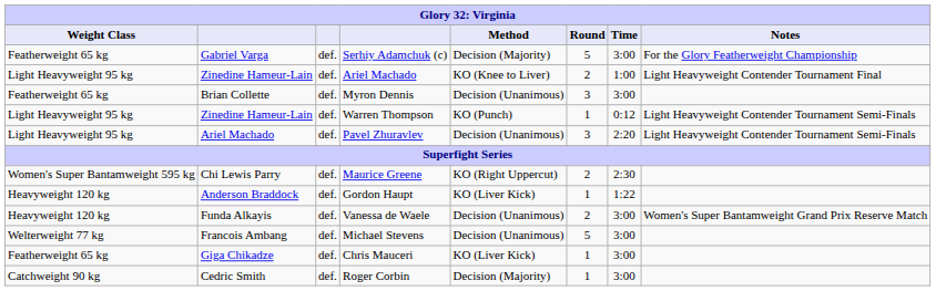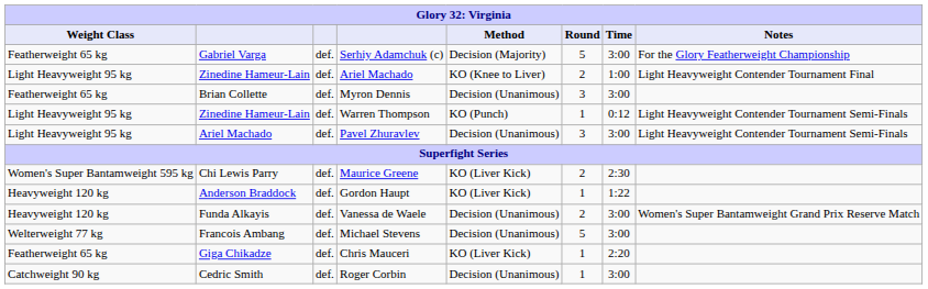Pavel Zhuravlev | Time: 2:20 -> 3:00
Maurice Greene | Method: KO (Right Uppercut) -> KO (Liver Kick)
Chris Mauceri | Time: 3:00 -> 2:20
Roger Corbin | Method: Decision (Majority) -> Decision (Unanimous)
